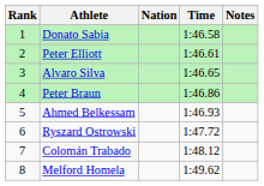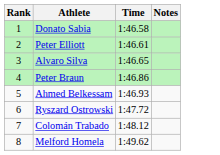- column: Nation
